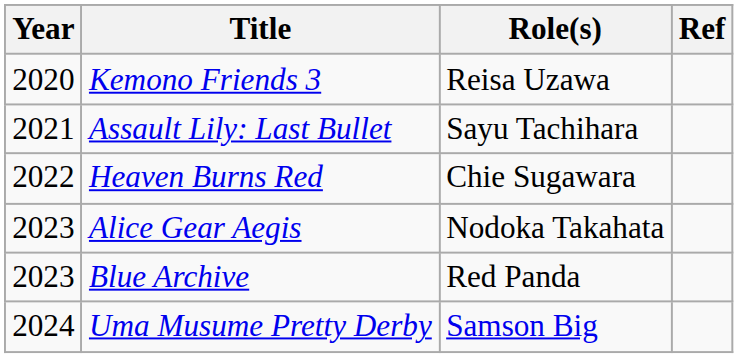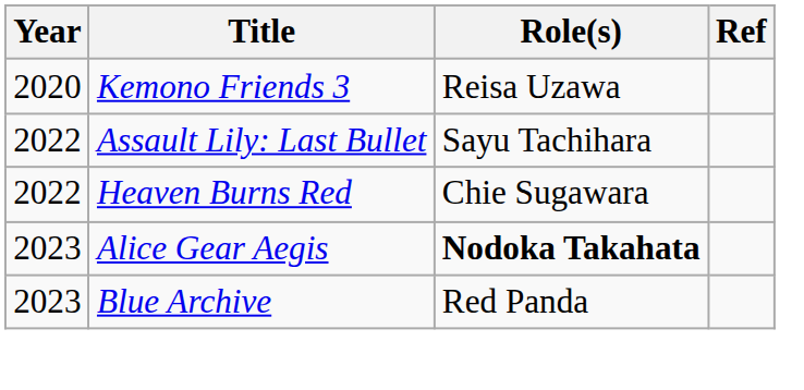Assault Lily: Last Bullet | Year: 2021 -> 2022
Alice Gear Aegis | Role(s): normal -> bold
- row: 2024 | Uma Musume Pretty Derby | Samson Big
